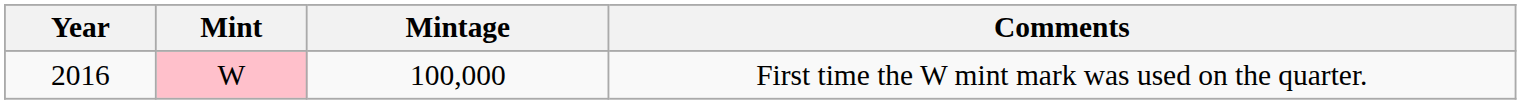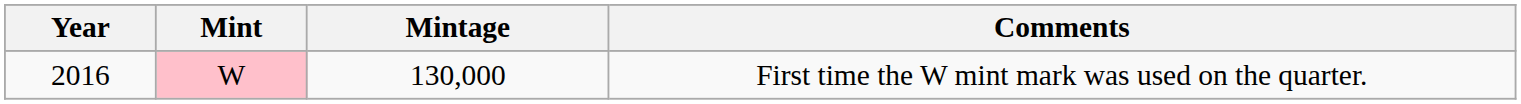First time the W mint mark was used on the quarter. | Mintage: 100,000 -> 130,000
